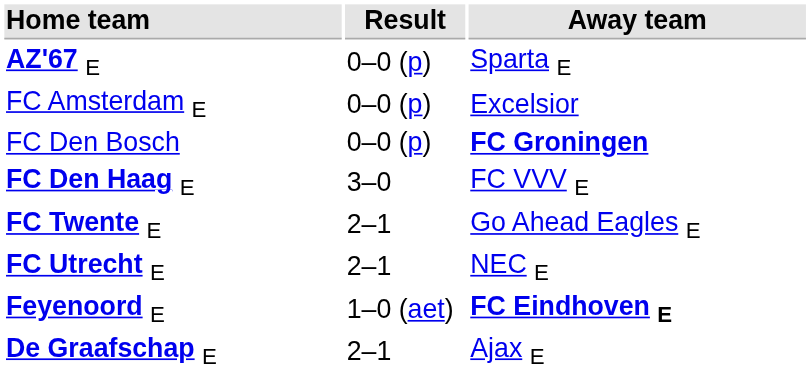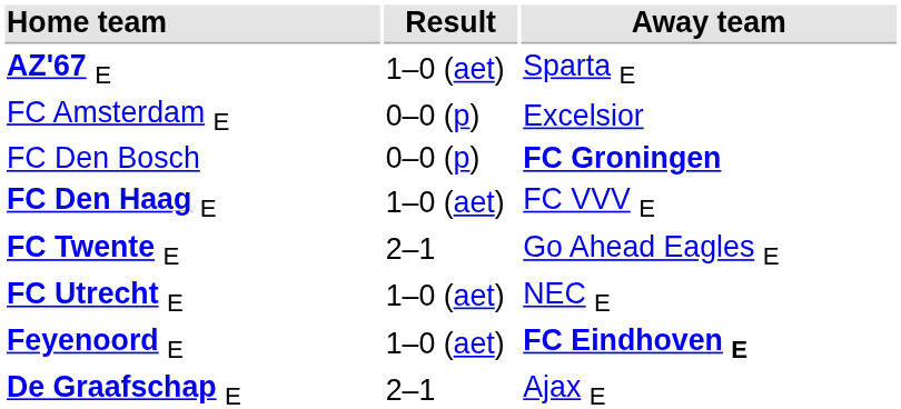AZ'67 E | Result: 0–0 (p) -> 1–0 (aet)
FC Den Haag E | Result: 3–0 -> 1–0 (aet)
FC Utrecht E | Result: 2–1 -> 1–0 (aet)
